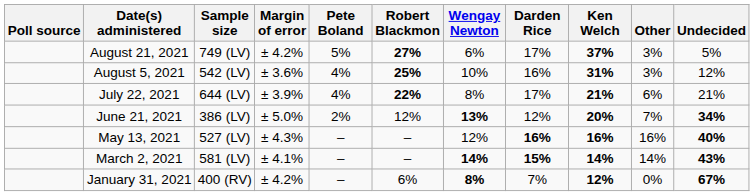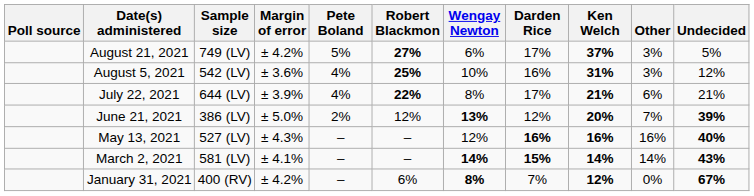June 21, 2021 | Undecided: 34% -> 39%
